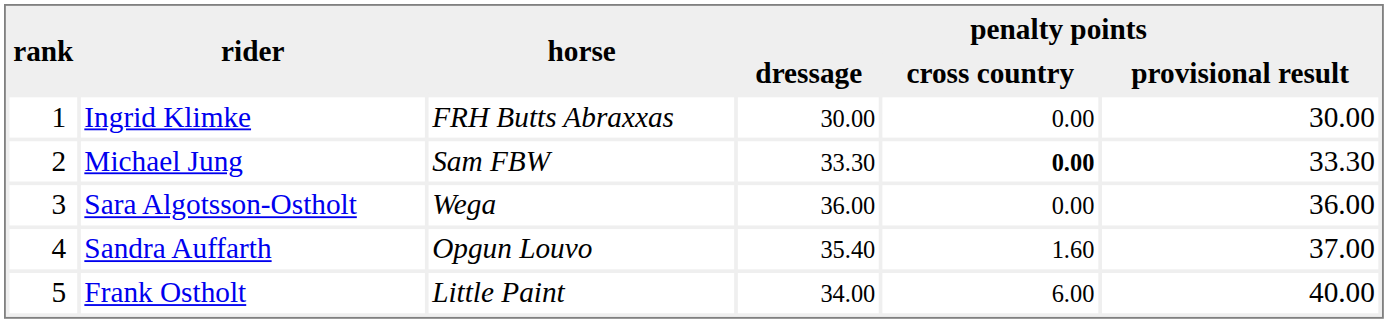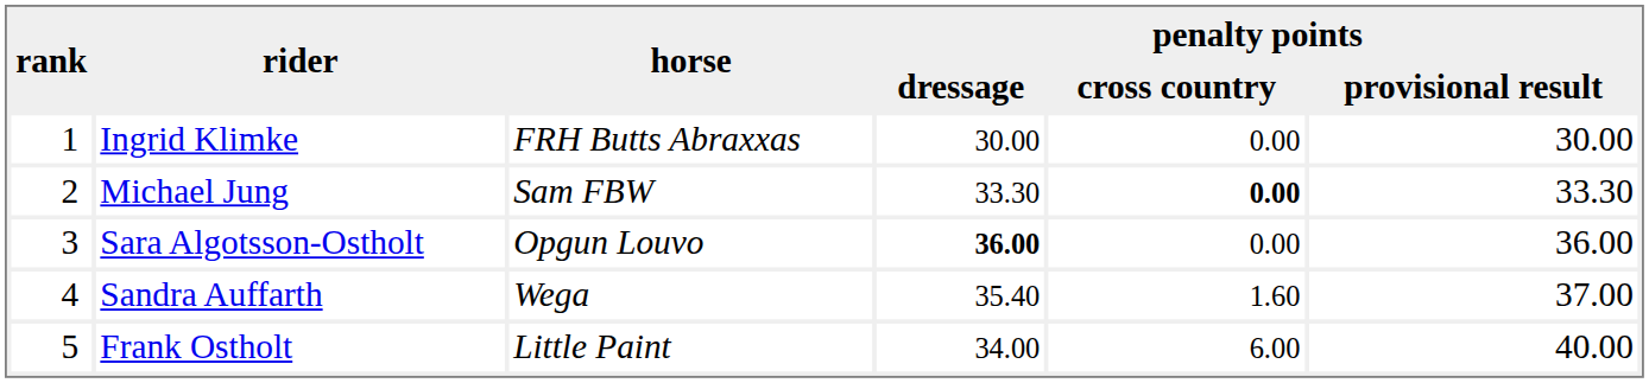Sara Algotsson-Ostholt | horse: Wega -> Opgun Louvo
Sara Algotsson-Ostholt | penalty points / dressage: normal -> bold
Sandra Auffarth | horse: Opgun Louvo -> Wega
